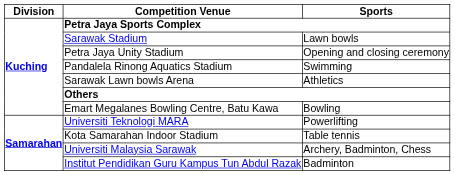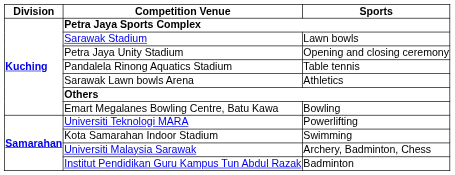Pandalela Rinong Aquatics Stadium | column 3: Swimming -> Table tennis
Kota Samarahan Indoor Stadium | column 3: Table tennis -> Swimming
